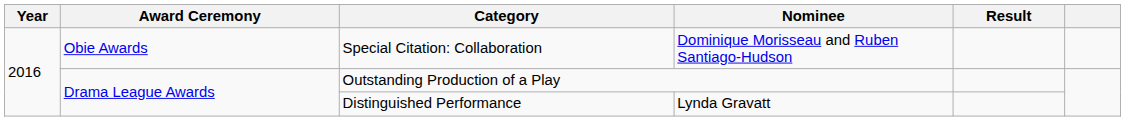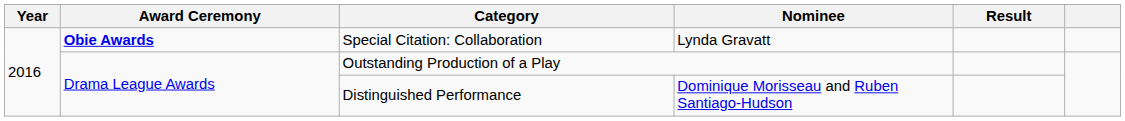Special Citation: Collaboration | Award Ceremony: normal -> bold
Special Citation: Collaboration | Nominee: Dominique Morisseau and Ruben Santiago-Hudson -> Lynda Gravatt
Distinguished Performance | Nominee: Lynda Gravatt -> Dominique Morisseau and Ruben Santiago-Hudson
